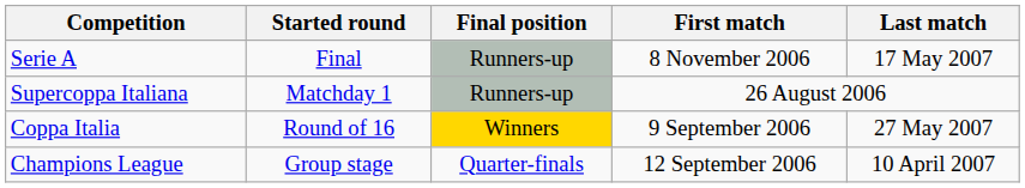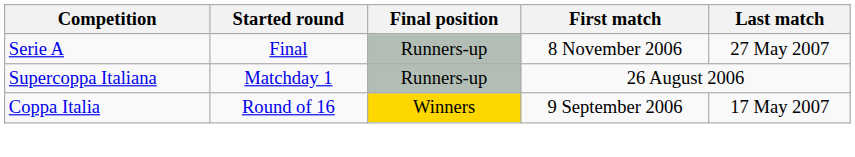Serie A | Last match: 17 May 2007 -> 27 May 2007
Coppa Italia | Last match: 27 May 2007 -> 17 May 2007
- row: Champions League | Group stage | Quarter-finals | 12 September 2006 | 10 April 2007
